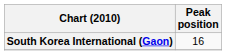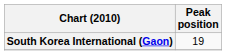South Korea International (Gaon) | Peak position: 16 -> 19
